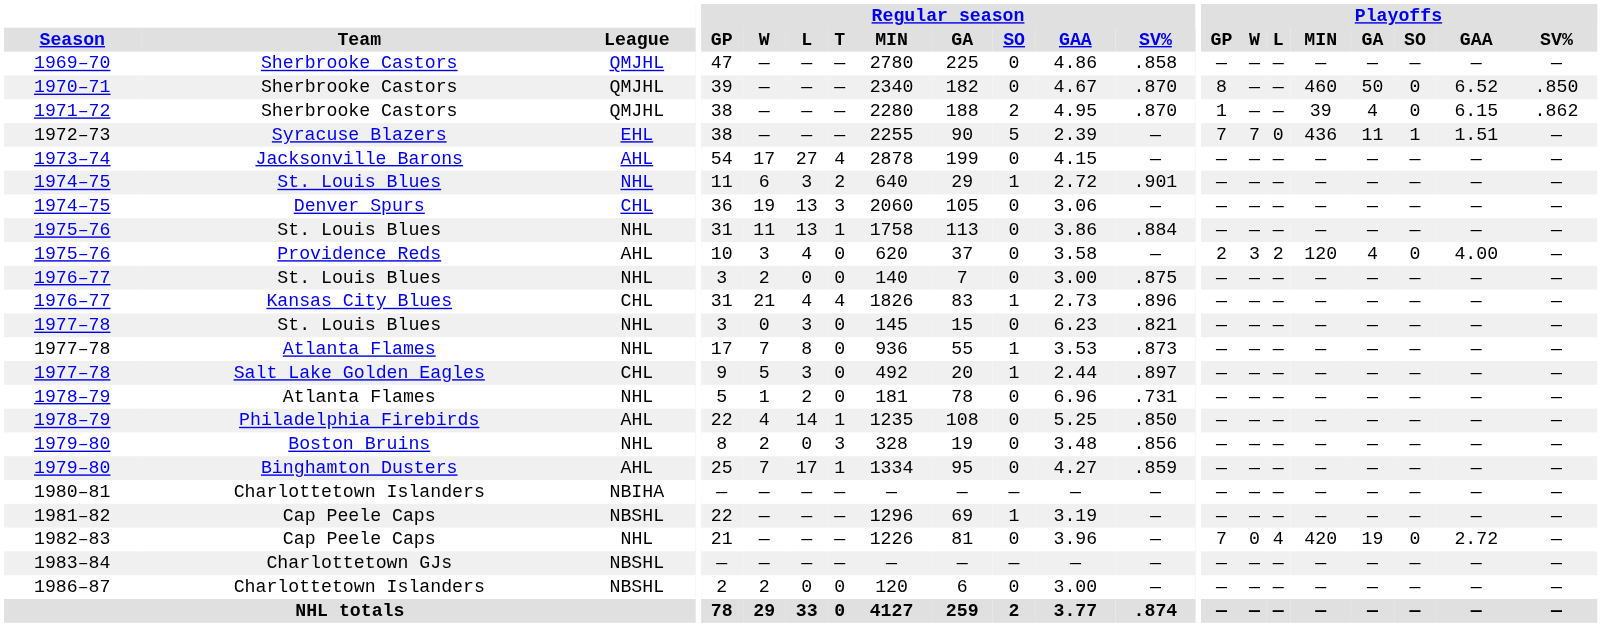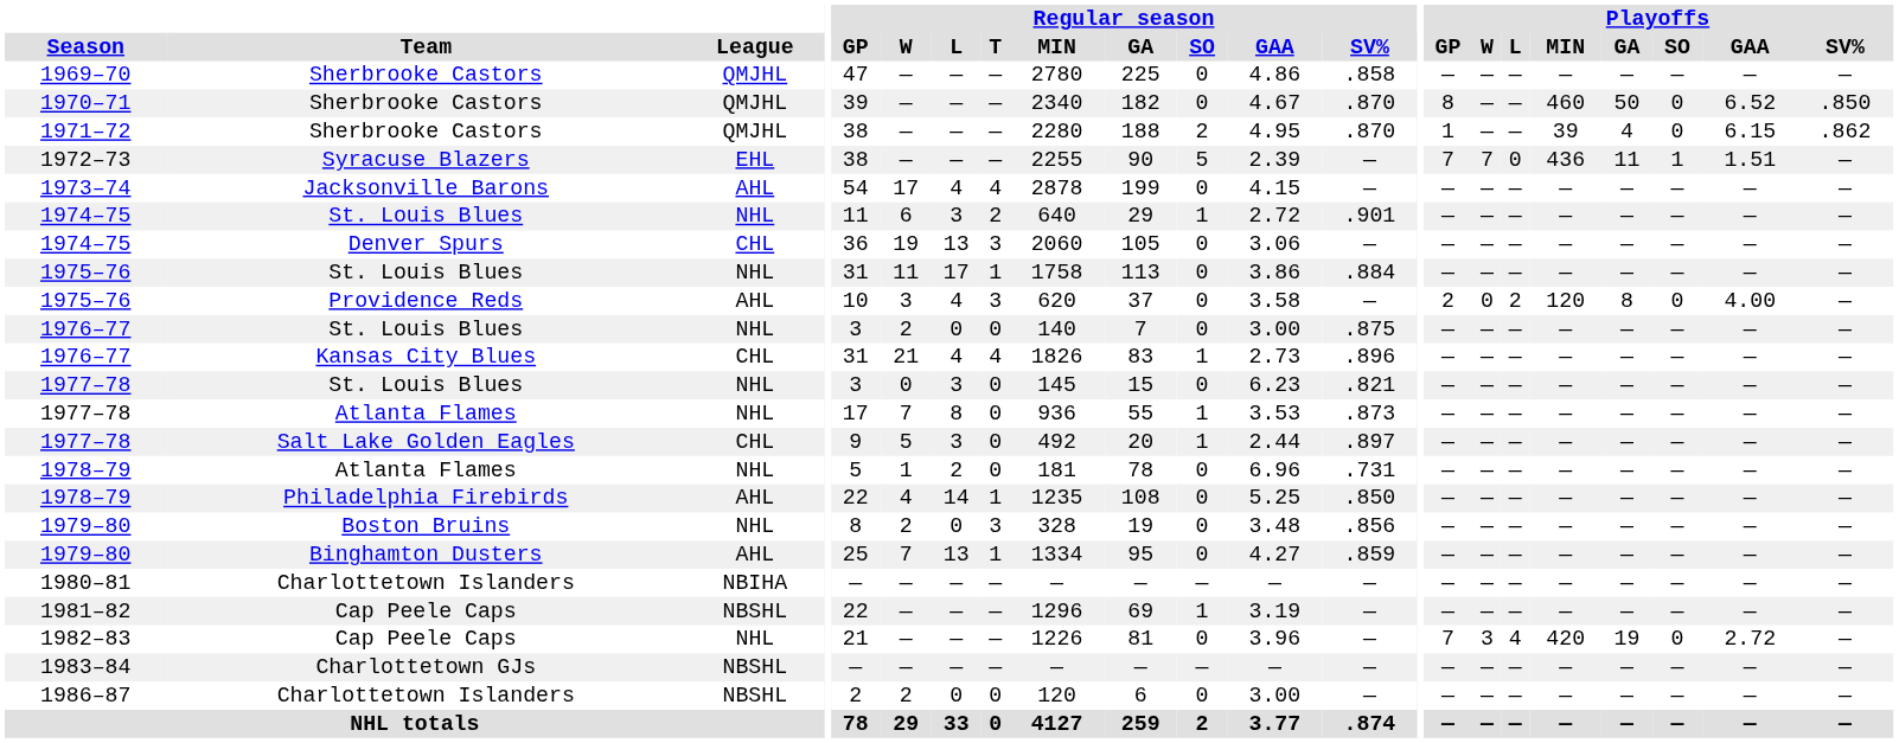1973–74 | Regular season / L: 27 -> 4
1975–76 / St. Louis Blues | Regular season / L: 13 -> 17
1975–76 / Providence Reds | Regular season / T: 0 -> 3
1975–76 / Providence Reds | Playoffs / W: 3 -> 0
1975–76 / Providence Reds | Playoffs / GA: 4 -> 8
1979–80 / Binghamton Dusters | Regular season / L: 17 -> 13
1982–83 | Playoffs / W: 0 -> 3
